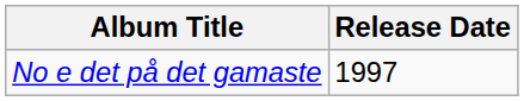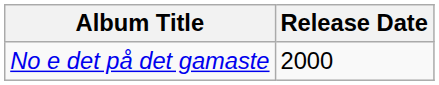No e det på det gamaste | Release Date: 1997 -> 2000
